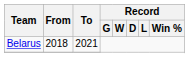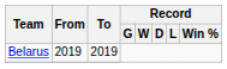Belarus | From: 2018 -> 2019
Belarus | To: 2021 -> 2019
